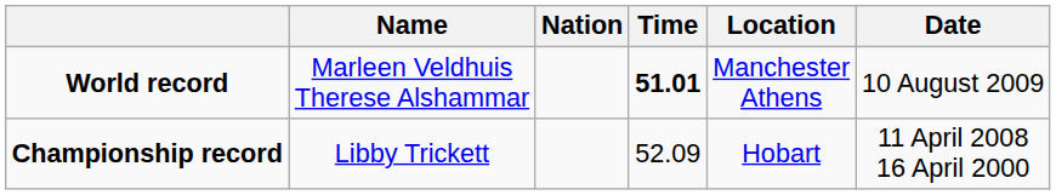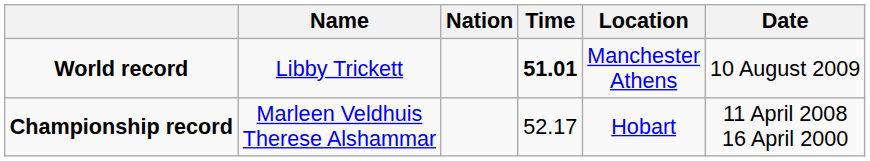World record | Name: Marleen Veldhuis Therese Alshammar -> Libby Trickett
Championship record | Name: Libby Trickett -> Marleen Veldhuis Therese Alshammar
Championship record | Time: 52.09 -> 52.17
